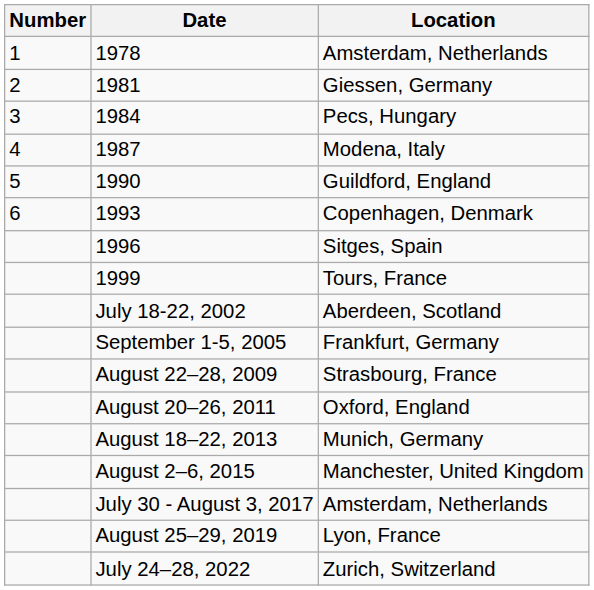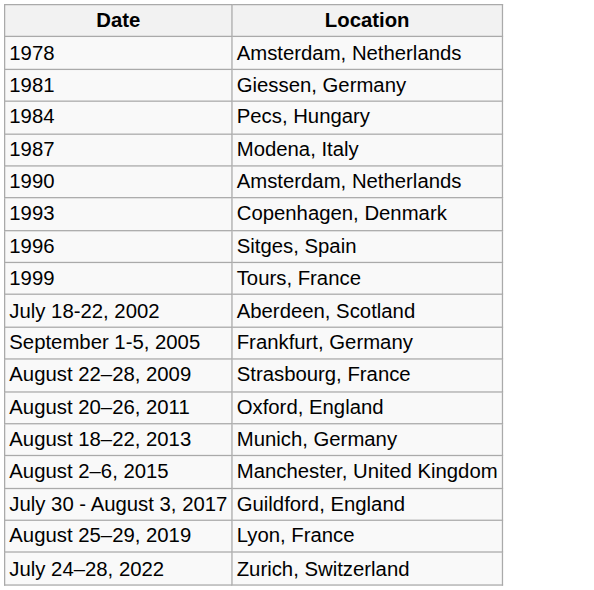- column: Number | 1 | 2 | 3 | 4 | 5 | 6
1990 | Location: Guildford, England -> Amsterdam, Netherlands
July 30 - August 3, 2017 | Location: Amsterdam, Netherlands -> Guildford, England
